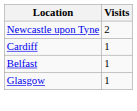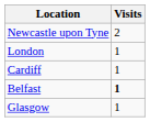+ row: London | 1
Belfast | Visits: normal -> bold
